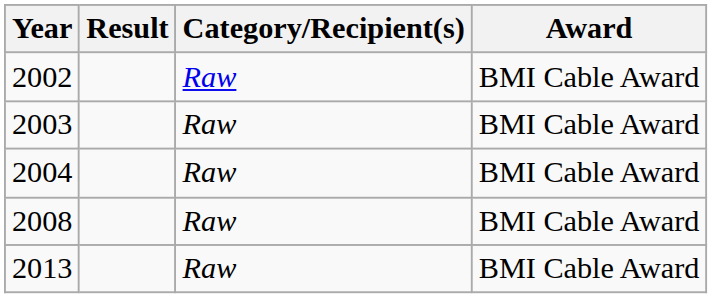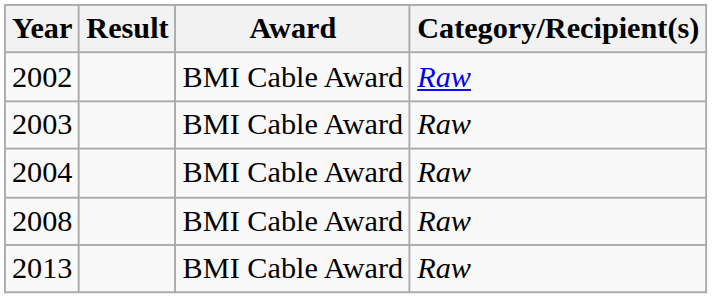columns swapped: Award <-> Category/Recipient(s)
